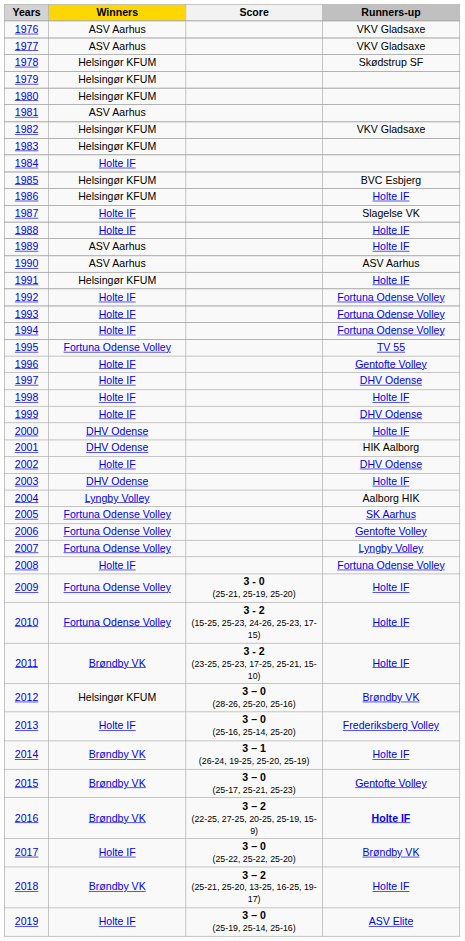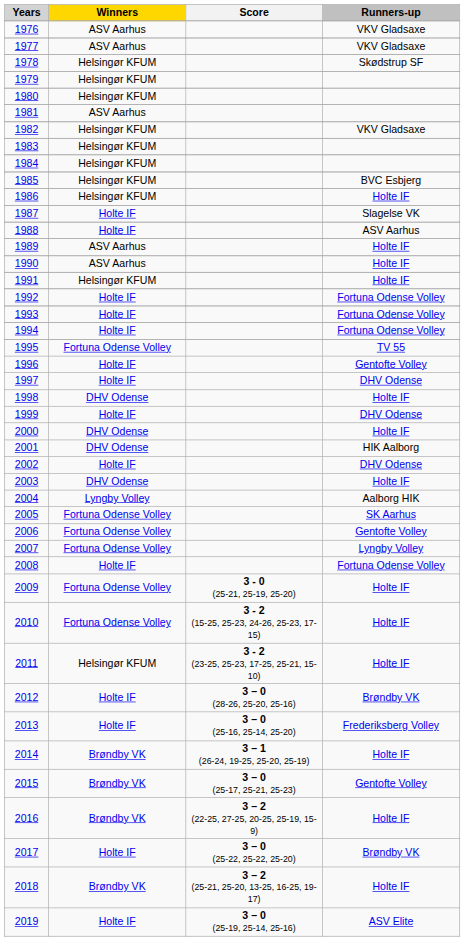1984 | Winners: Holte IF -> Helsingør KFUM
1988 | Runners-up: Holte IF -> ASV Aarhus
1990 | Runners-up: ASV Aarhus -> Holte IF
1998 | Winners: Holte IF -> DHV Odense
2011 | Winners: Brøndby VK -> Helsingør KFUM
2012 | Winners: Helsingør KFUM -> Holte IF
2016 | Runners-up: bold -> normal
